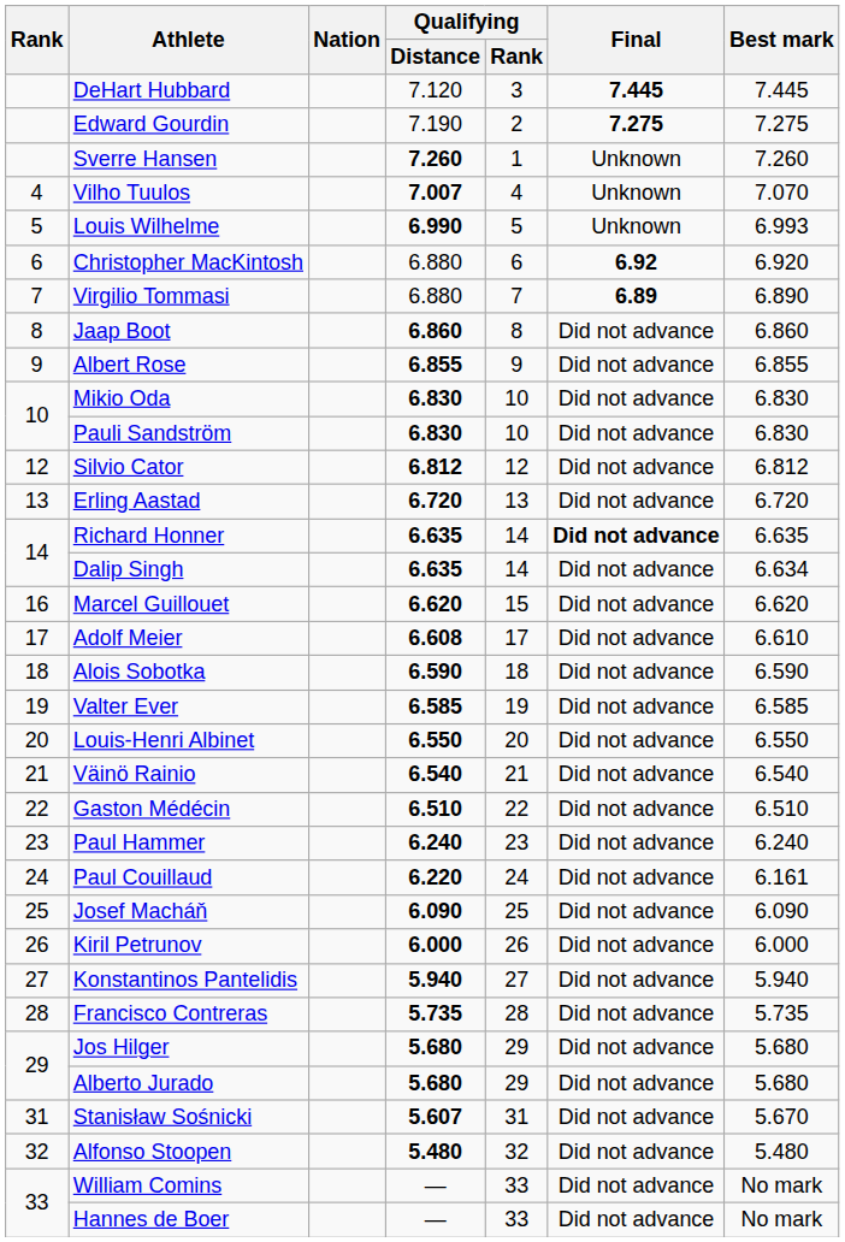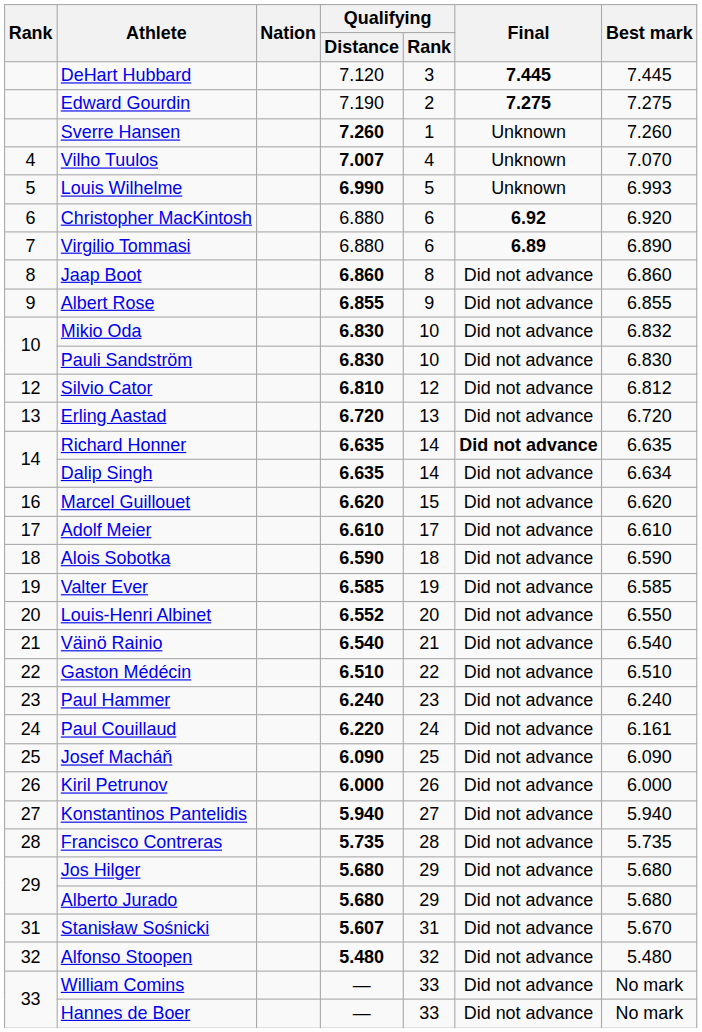Virgilio Tommasi | Qualifying / Rank: 7 -> 6
Mikio Oda | Best mark: 6.830 -> 6.832
Silvio Cator | Qualifying / Distance: 6.812 -> 6.810
Adolf Meier | Qualifying / Distance: 6.608 -> 6.610
Louis-Henri Albinet | Qualifying / Distance: 6.550 -> 6.552
